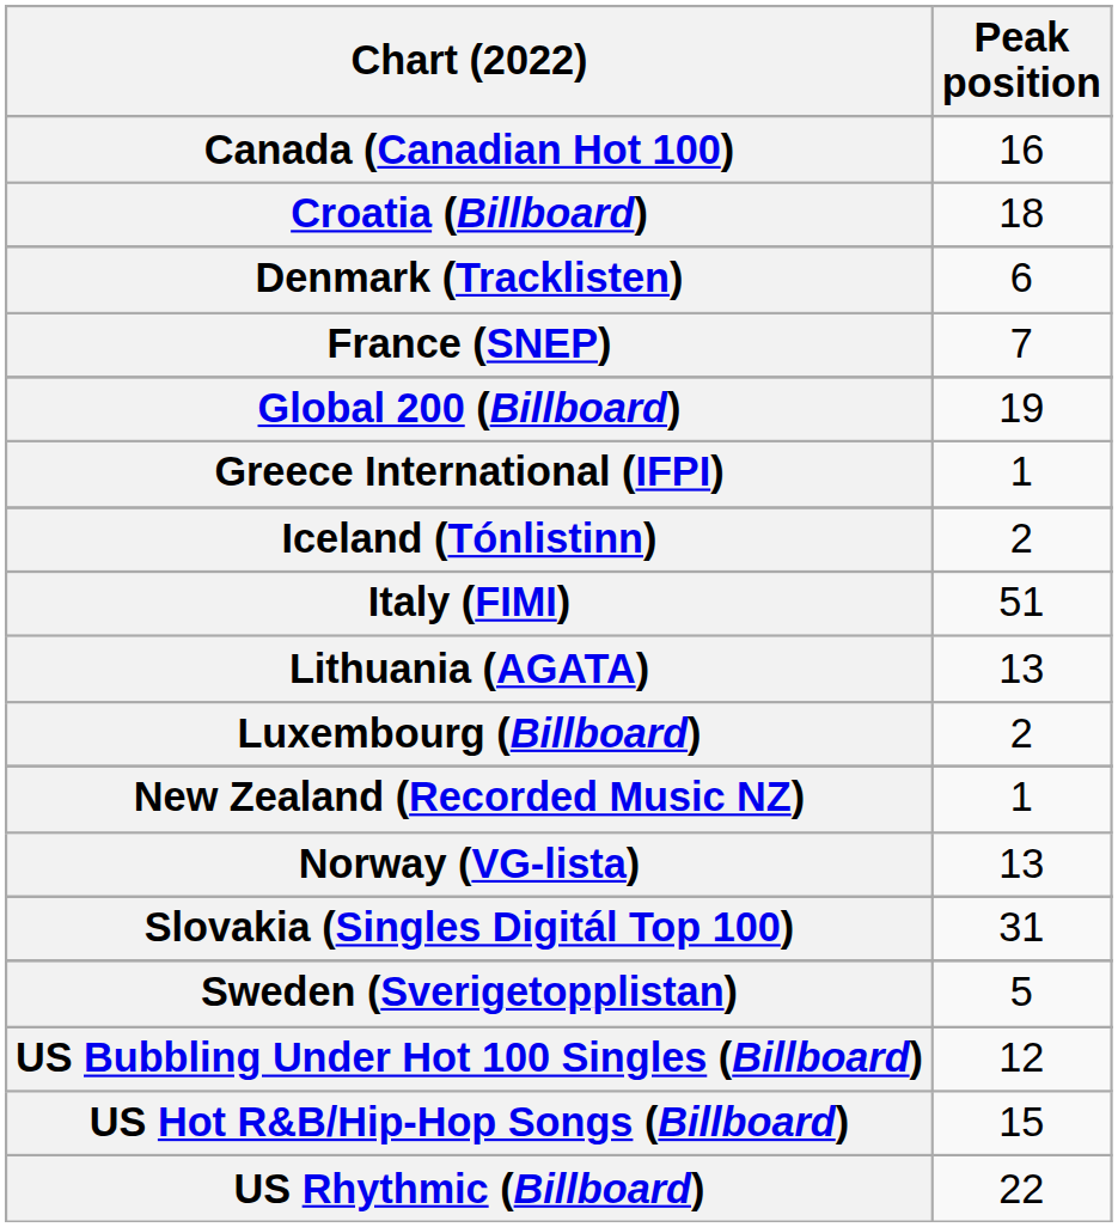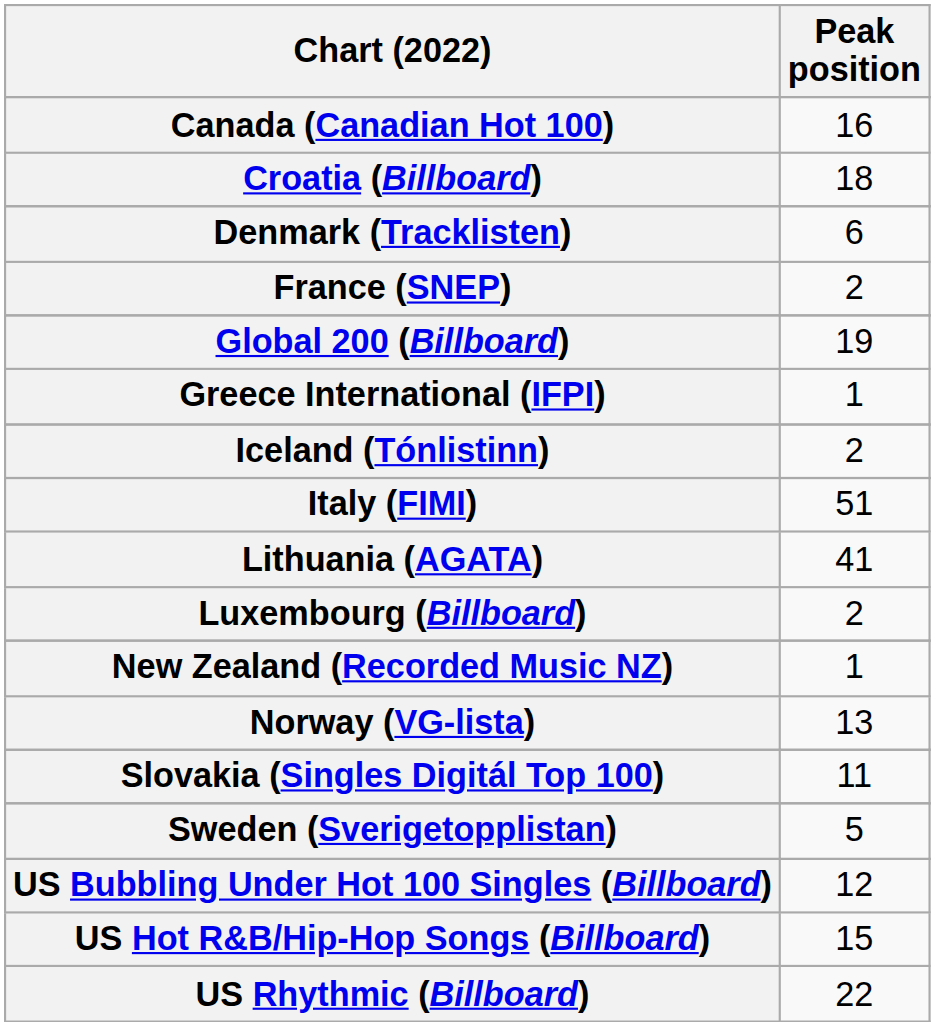France (SNEP) | Peak position: 7 -> 2
Lithuania (AGATA) | Peak position: 13 -> 41
Slovakia (Singles Digitál Top 100) | Peak position: 31 -> 11
